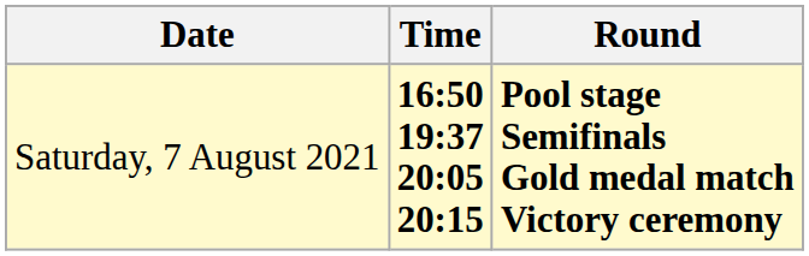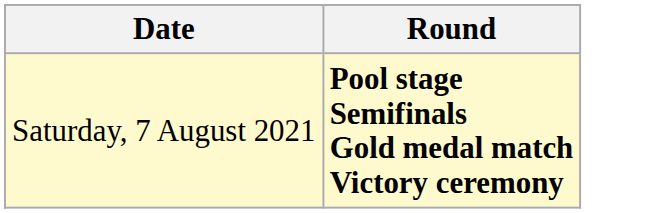- column: Time | 16:50 19:37 20:05 20:15
